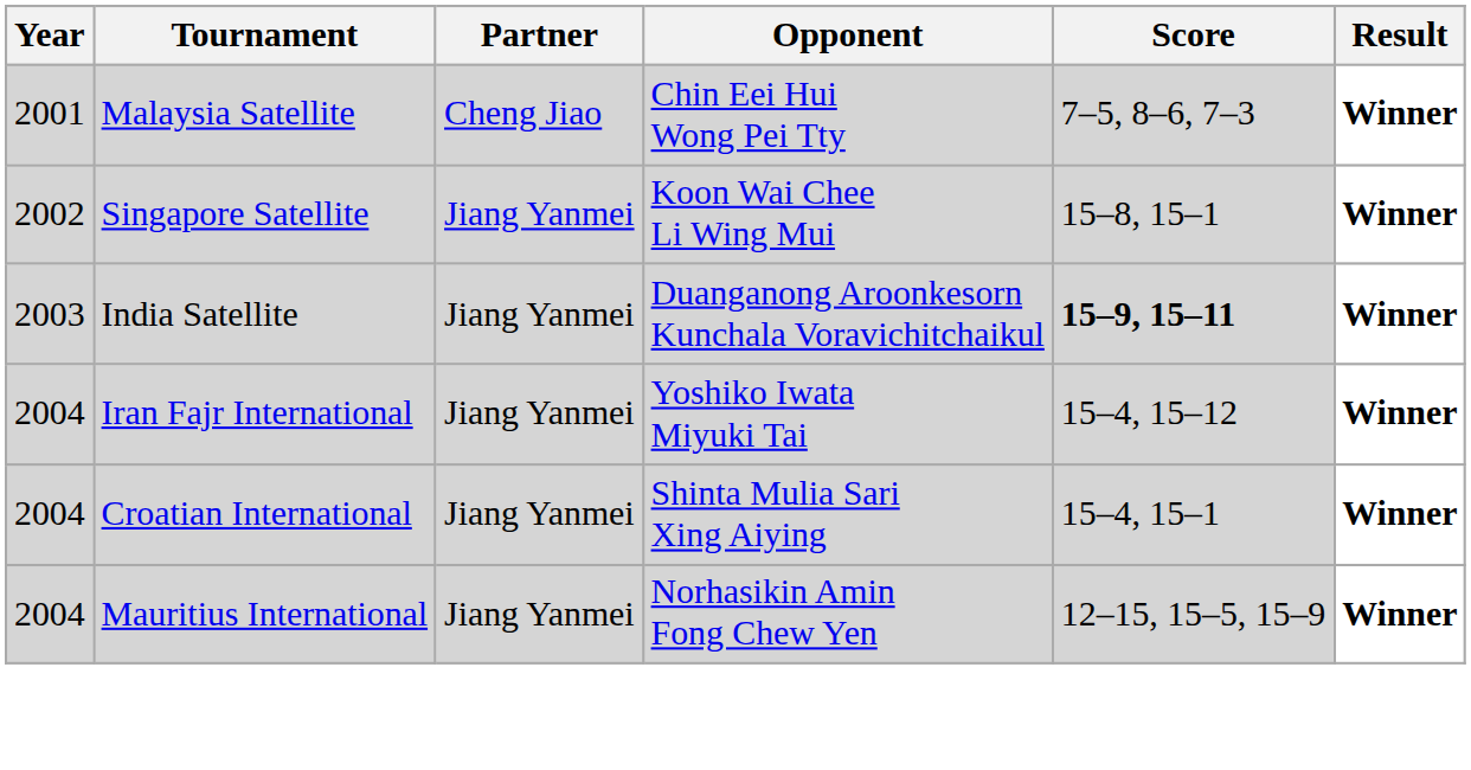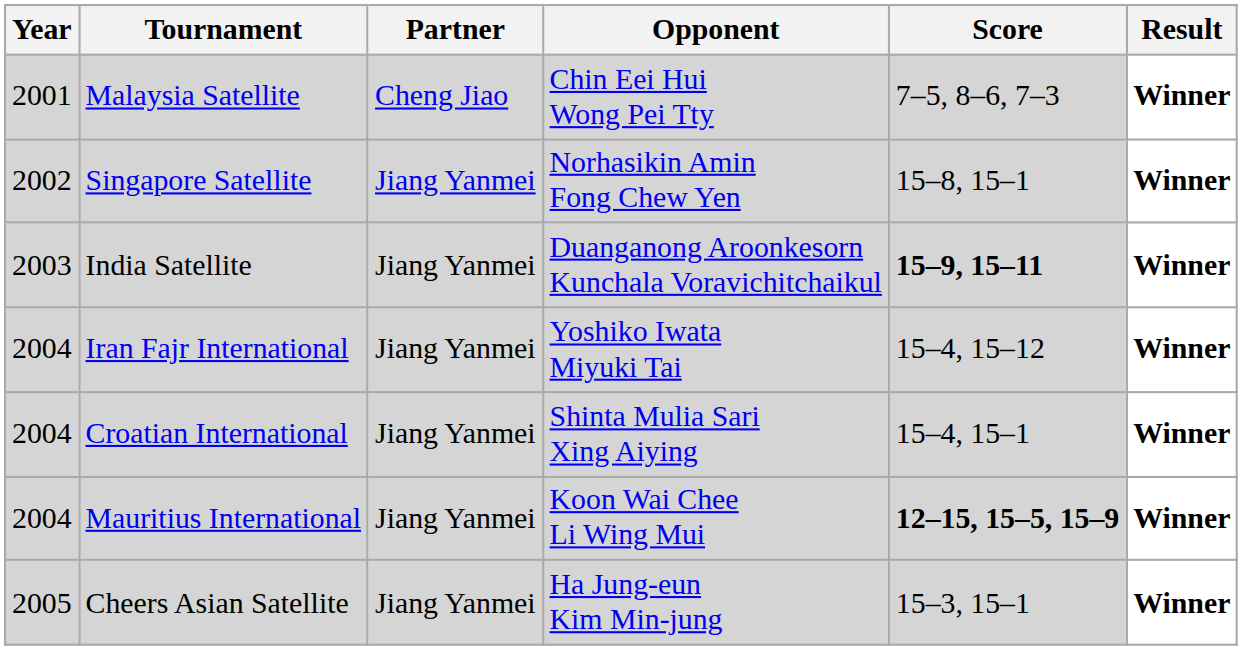Singapore Satellite | Opponent: Koon Wai Chee Li Wing Mui -> Norhasikin Amin Fong Chew Yen
Mauritius International | Opponent: Norhasikin Amin Fong Chew Yen -> Koon Wai Chee Li Wing Mui
Mauritius International | Score: normal -> bold
+ row: 2005 | Cheers Asian Satellite | Jiang Yanmei | Ha Jung-eun Kim Min-jung | 15–3, 15–1 | Winner
